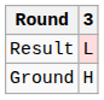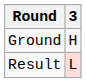rows swapped: Ground <-> Result
